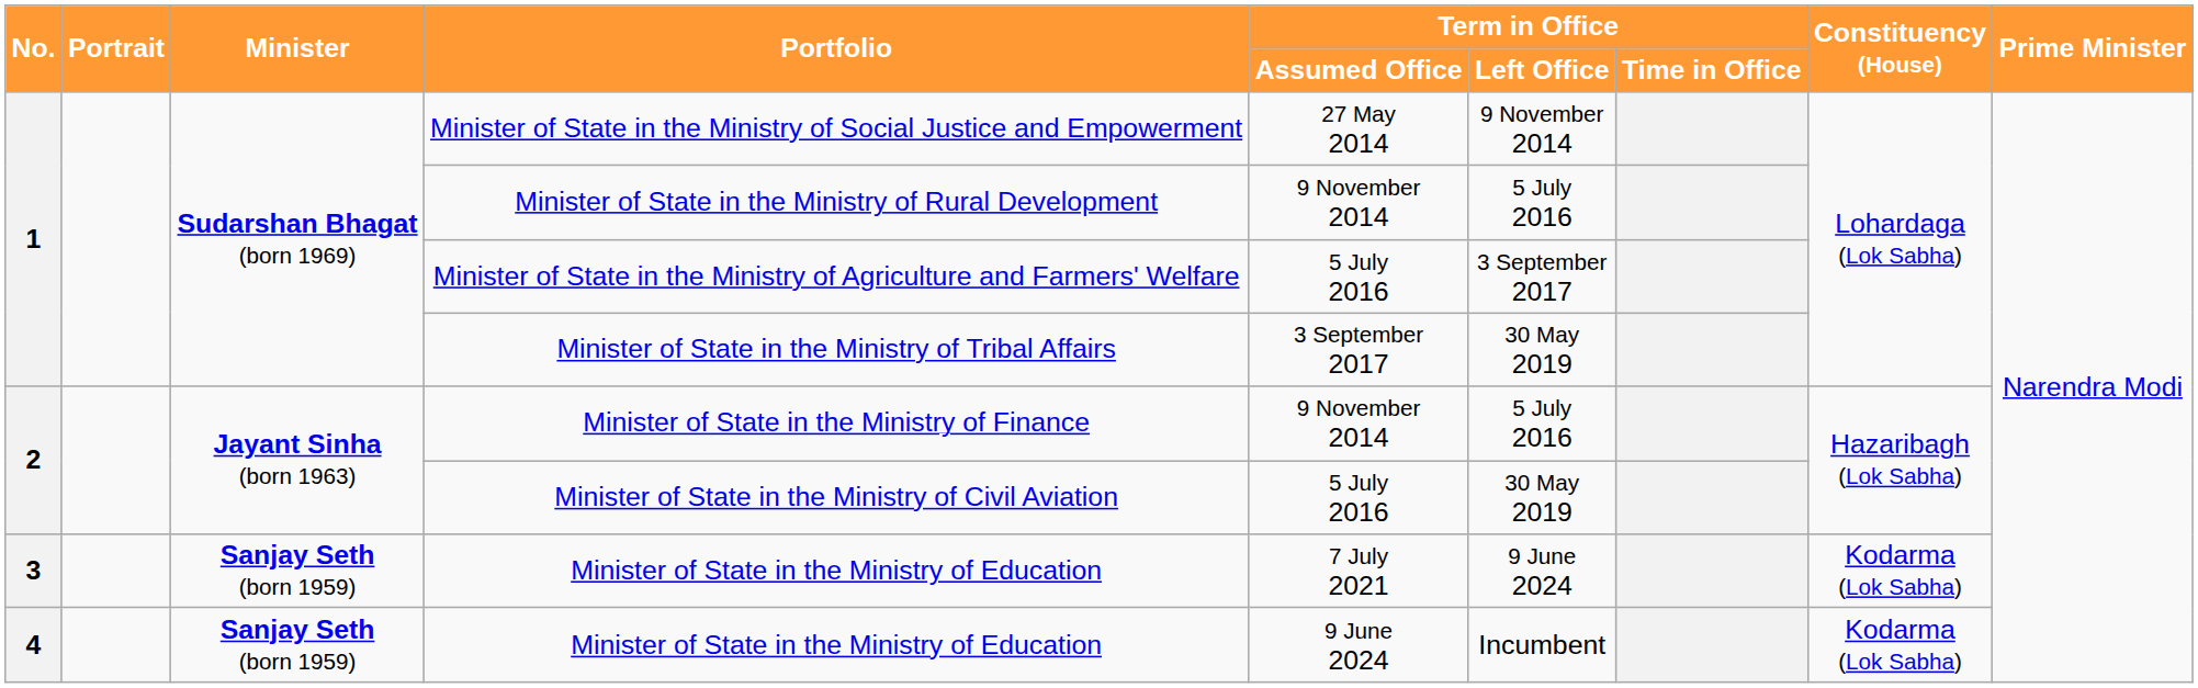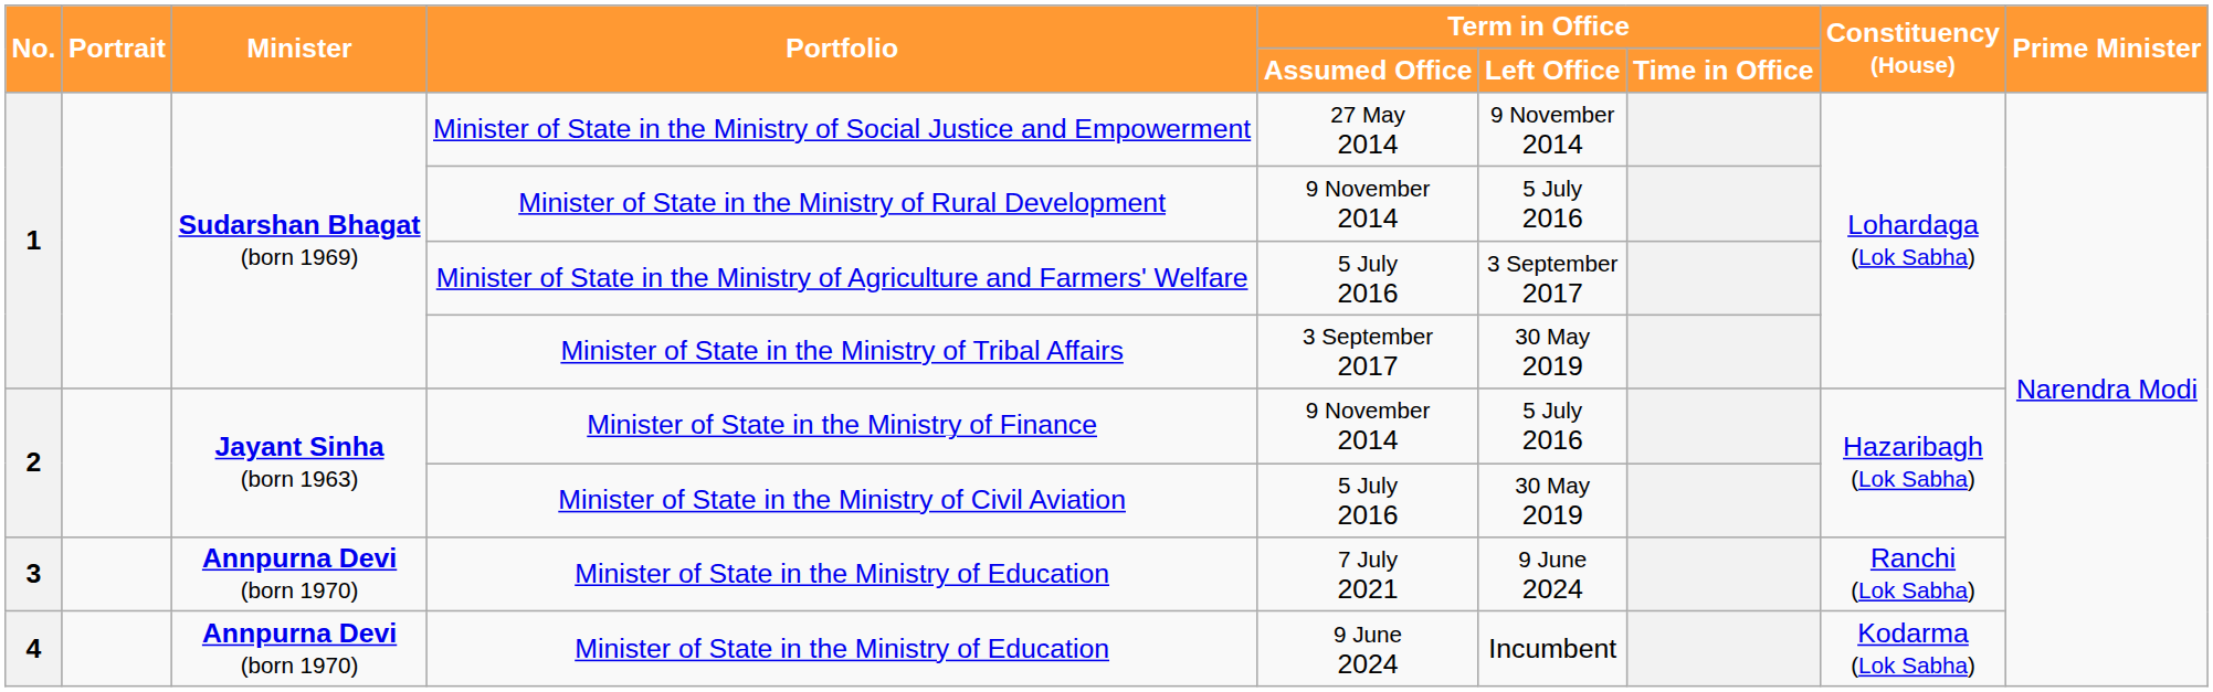3 / Minister of State in the Ministry of Education | Minister: Sanjay Seth (born 1959) -> Annpurna Devi (born 1970)
3 / Minister of State in the Ministry of Education | Constituency (House): Kodarma (Lok Sabha) -> Ranchi (Lok Sabha)
4 / Minister of State in the Ministry of Education | Minister: Sanjay Seth (born 1959) -> Annpurna Devi (born 1970)
